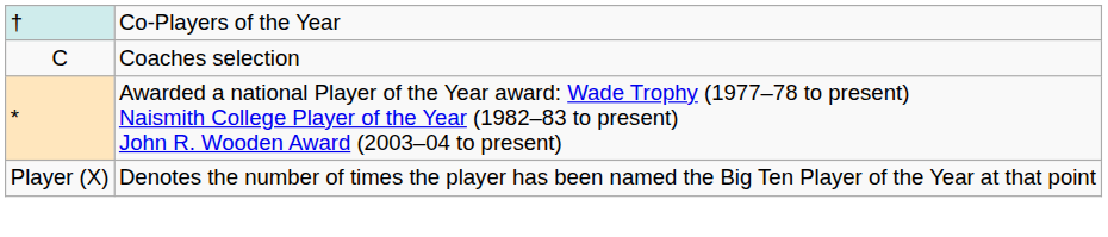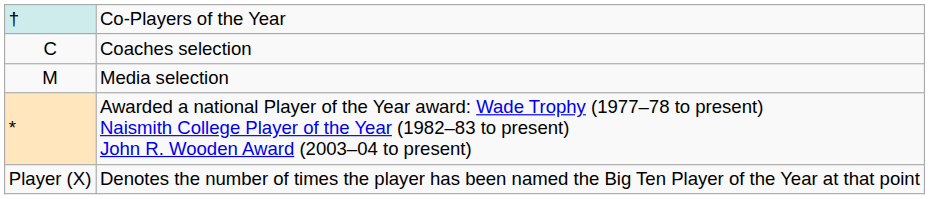+ row: M | Media selection
